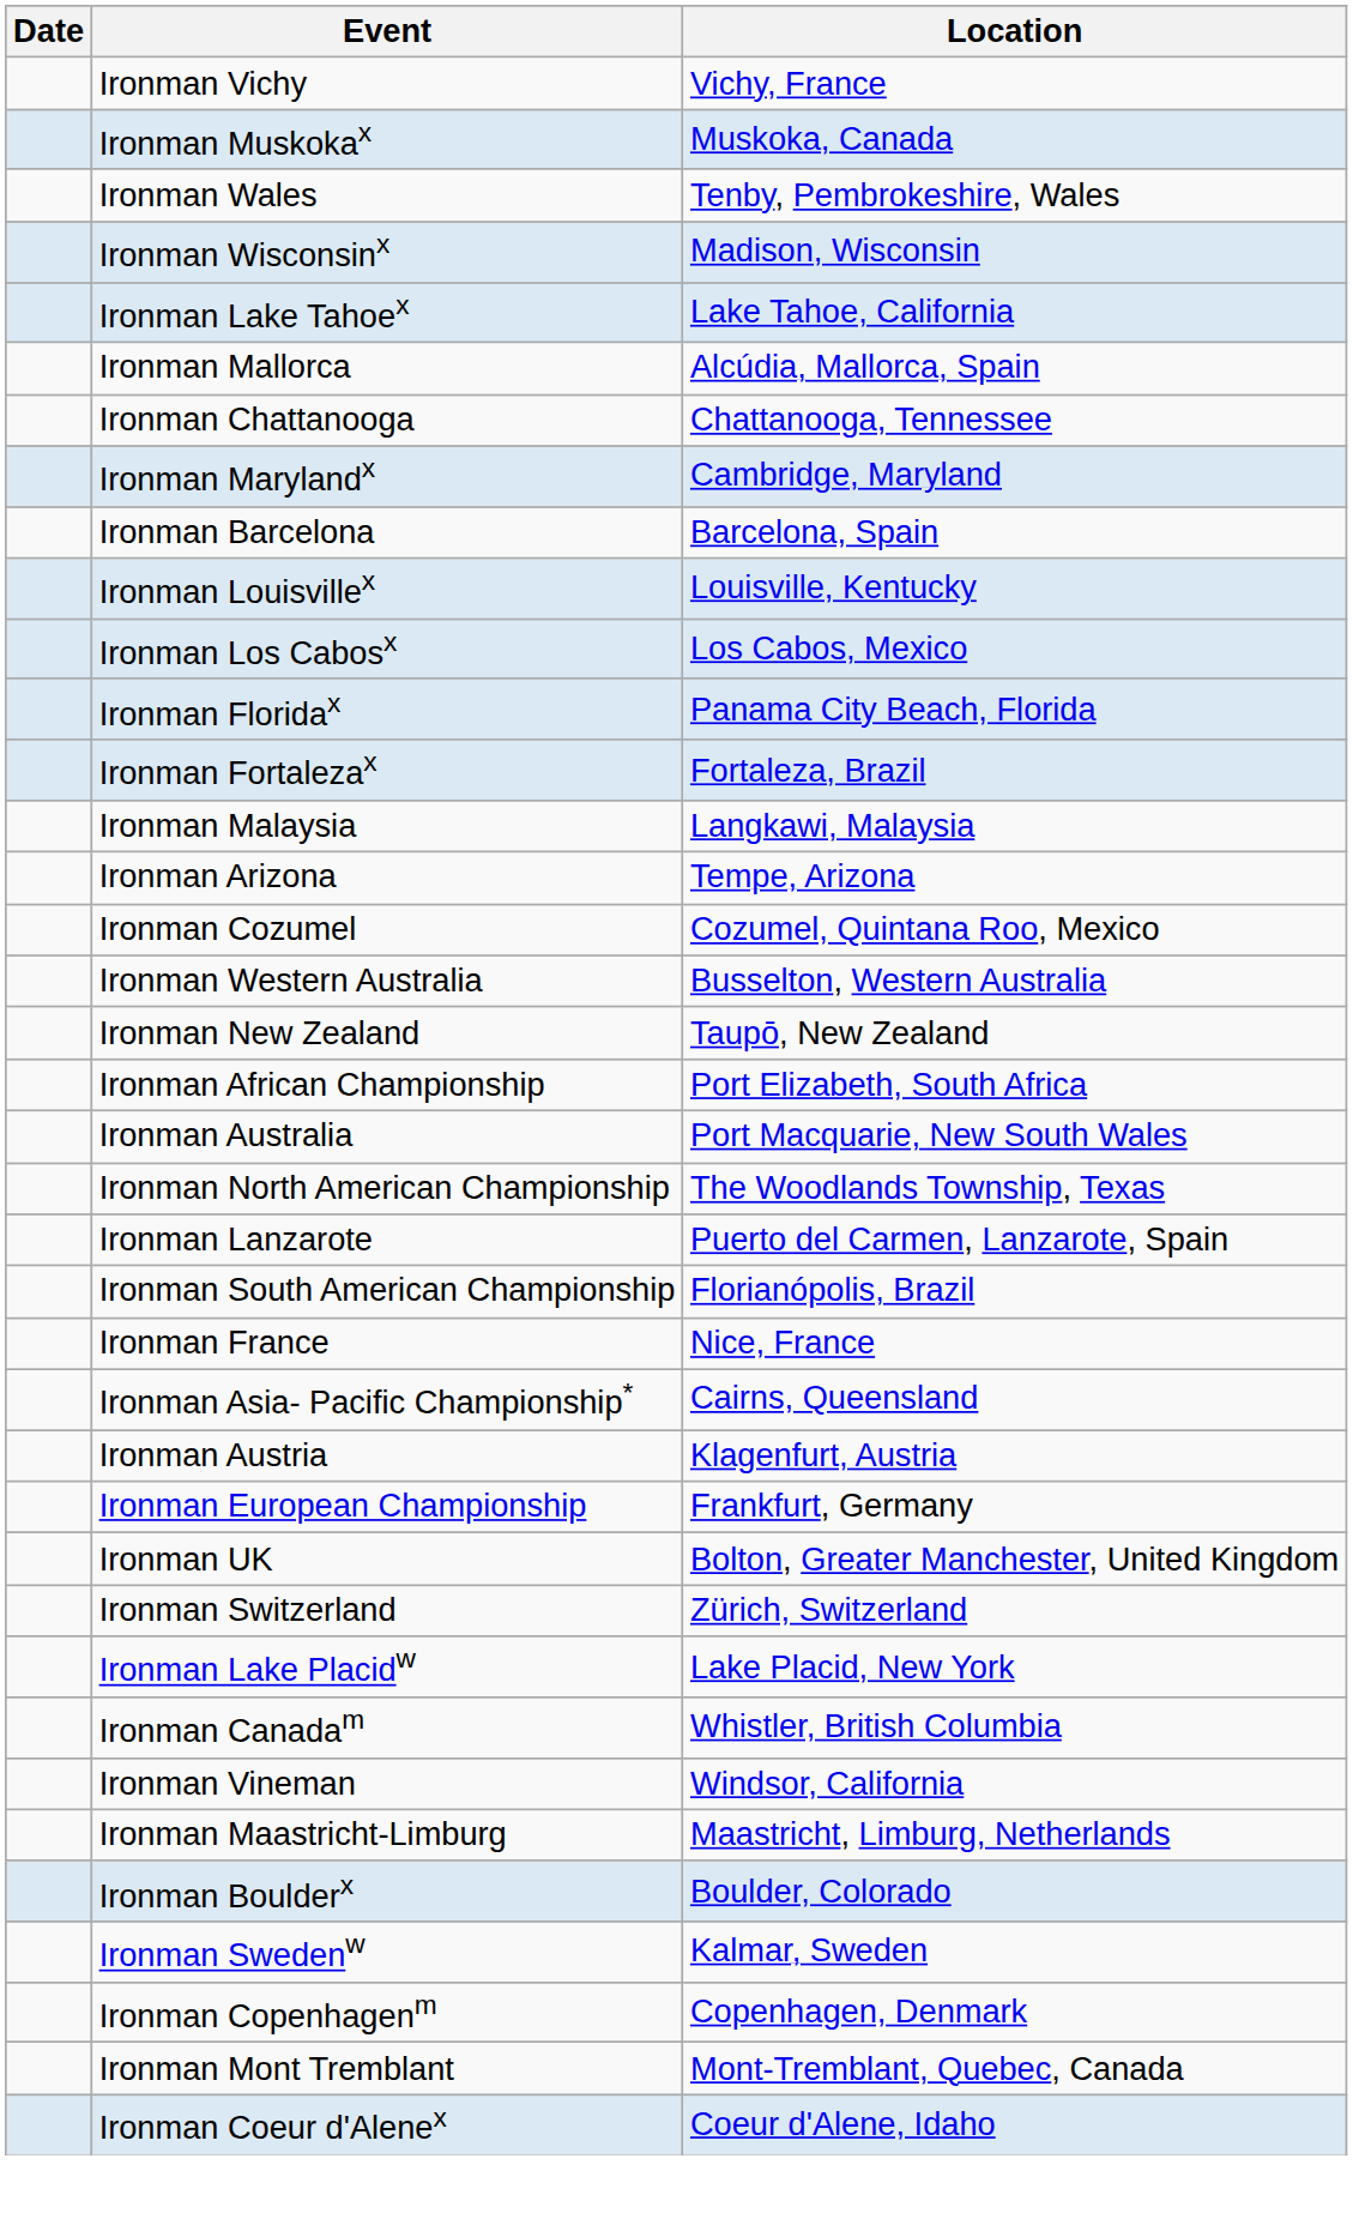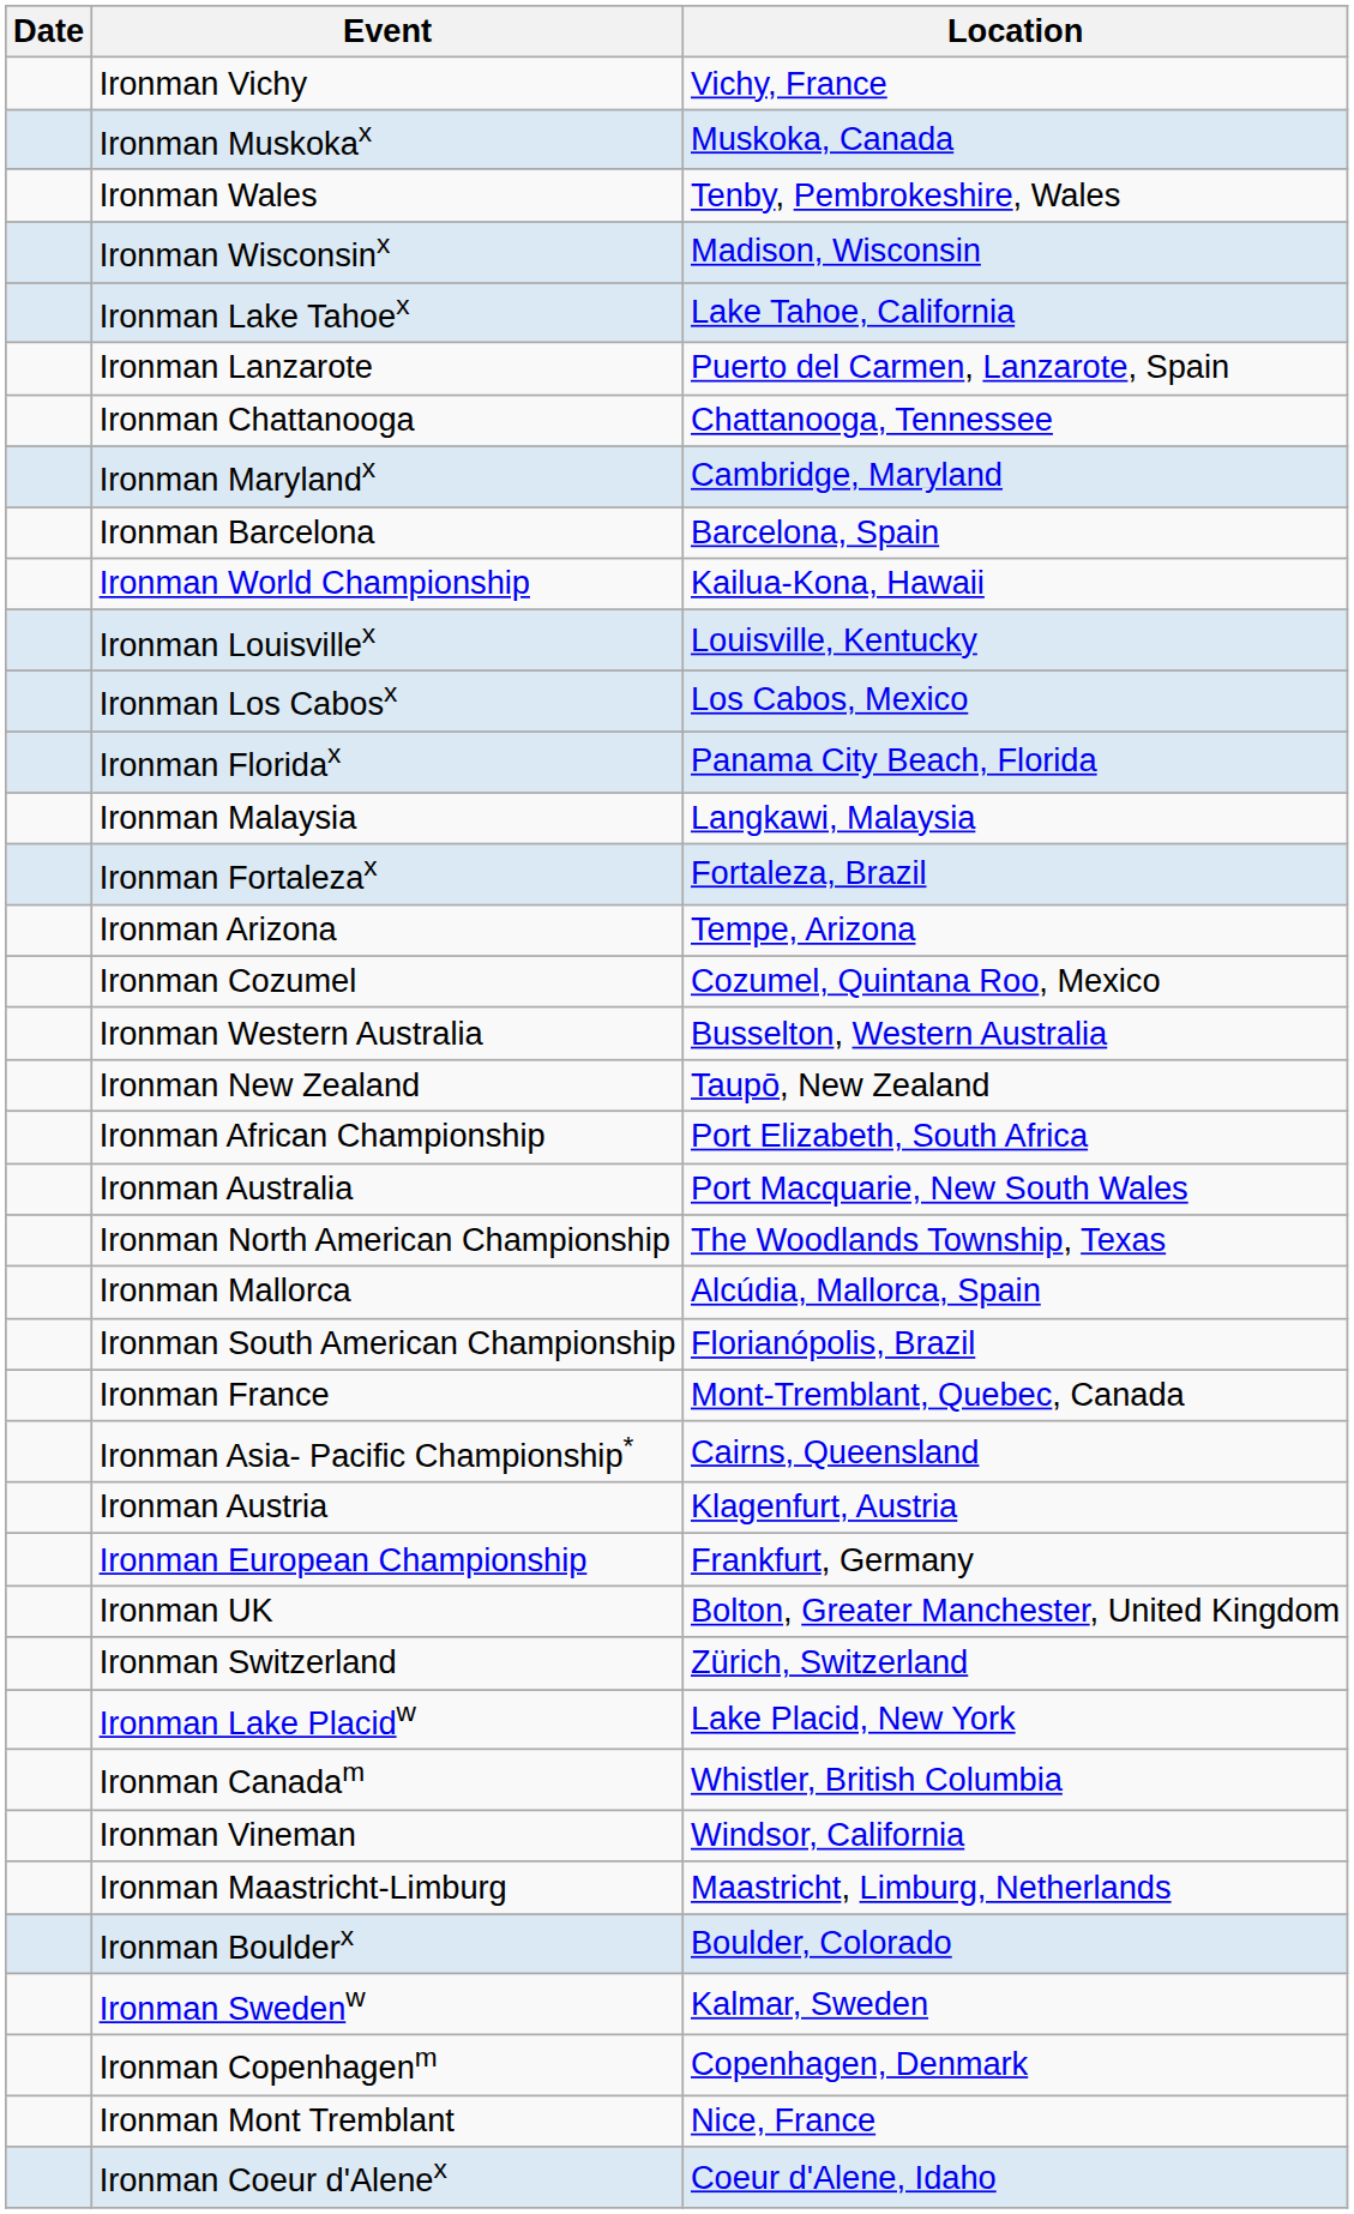rows swapped: Ironman Mallorca <-> Ironman Lanzarote
+ row: Ironman World Championship | Kailua-Kona, Hawaii
rows swapped: Ironman Fortalezax <-> Ironman Malaysia
Ironman France | Location: Nice, France -> Mont-Tremblant, Quebec, Canada
Ironman Mont Tremblant | Location: Mont-Tremblant, Quebec, Canada -> Nice, France
